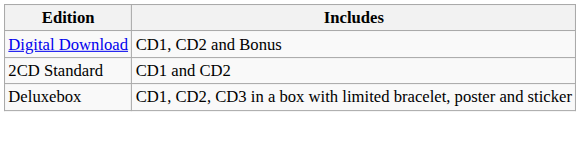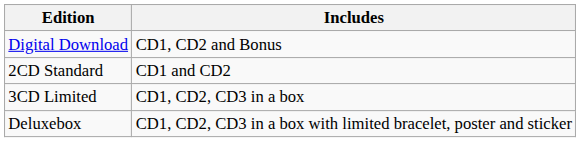+ row: 3CD Limited | CD1, CD2, CD3 in a box
